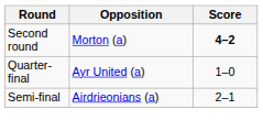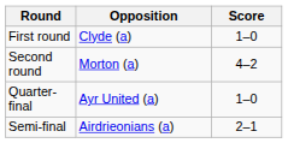+ row: First round | Clyde (a) | 1–0
Second round | Score: bold -> normal
